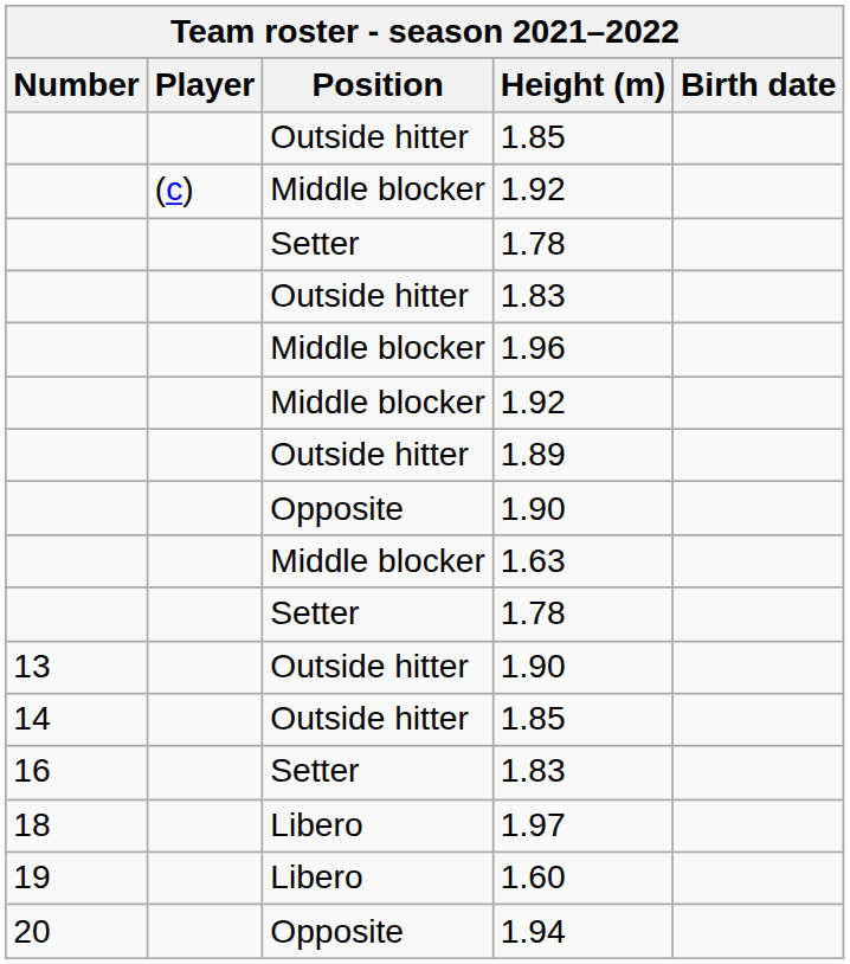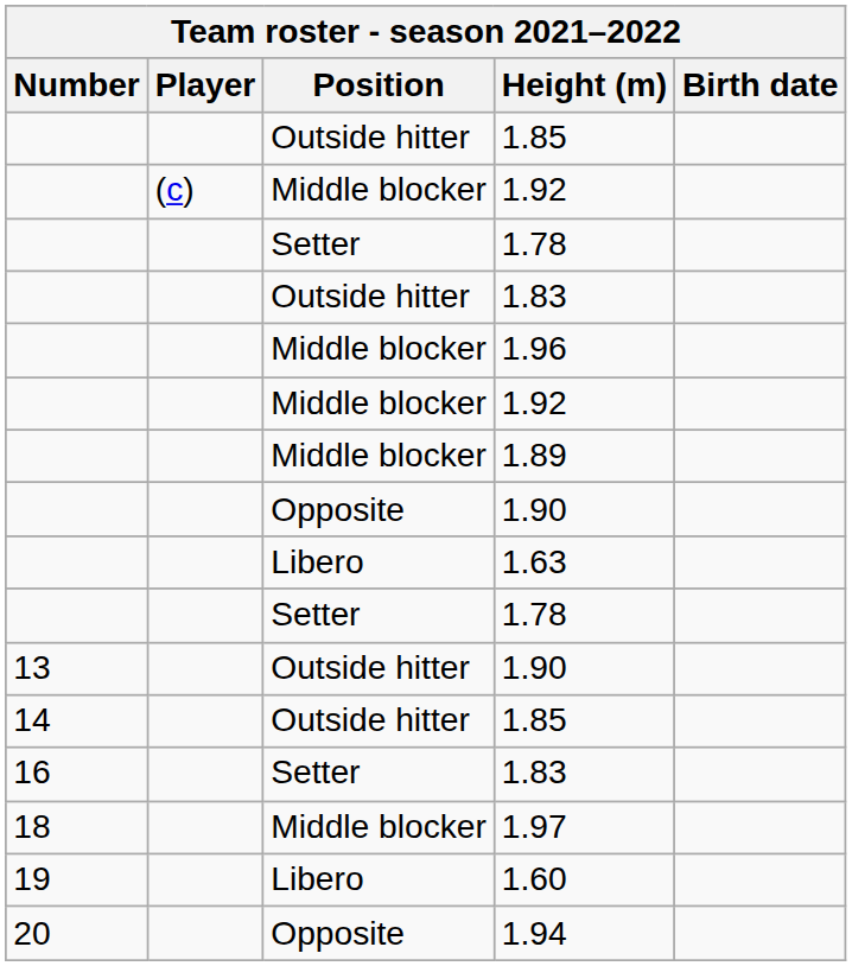1.89 | Position: Outside hitter -> Middle blocker
1.63 | Position: Middle blocker -> Libero
1.97 | Position: Libero -> Middle blocker
